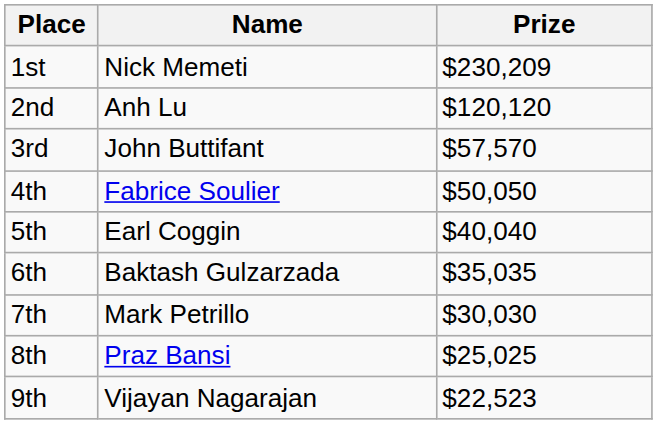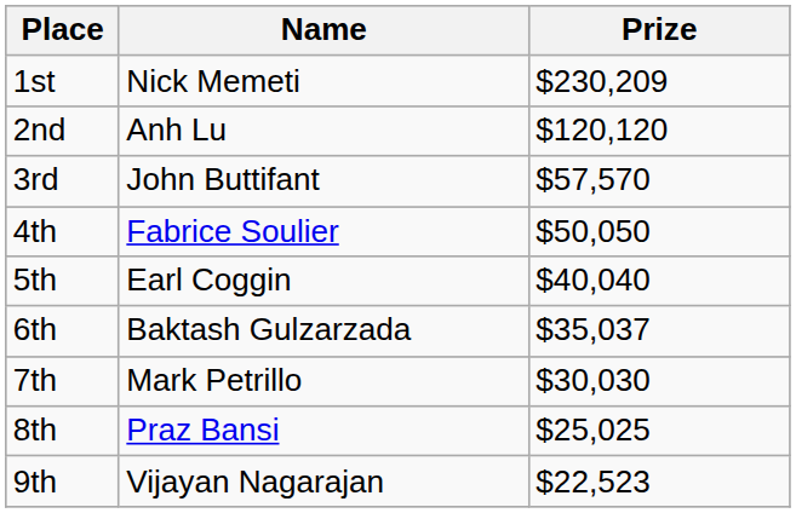6th | Prize: $35,035 -> $35,037
